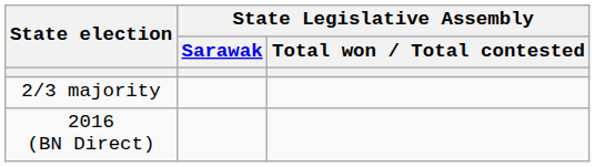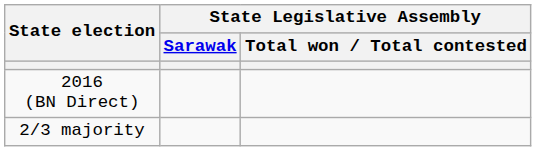rows swapped: 2/3 majority <-> 2016 (BN Direct)
